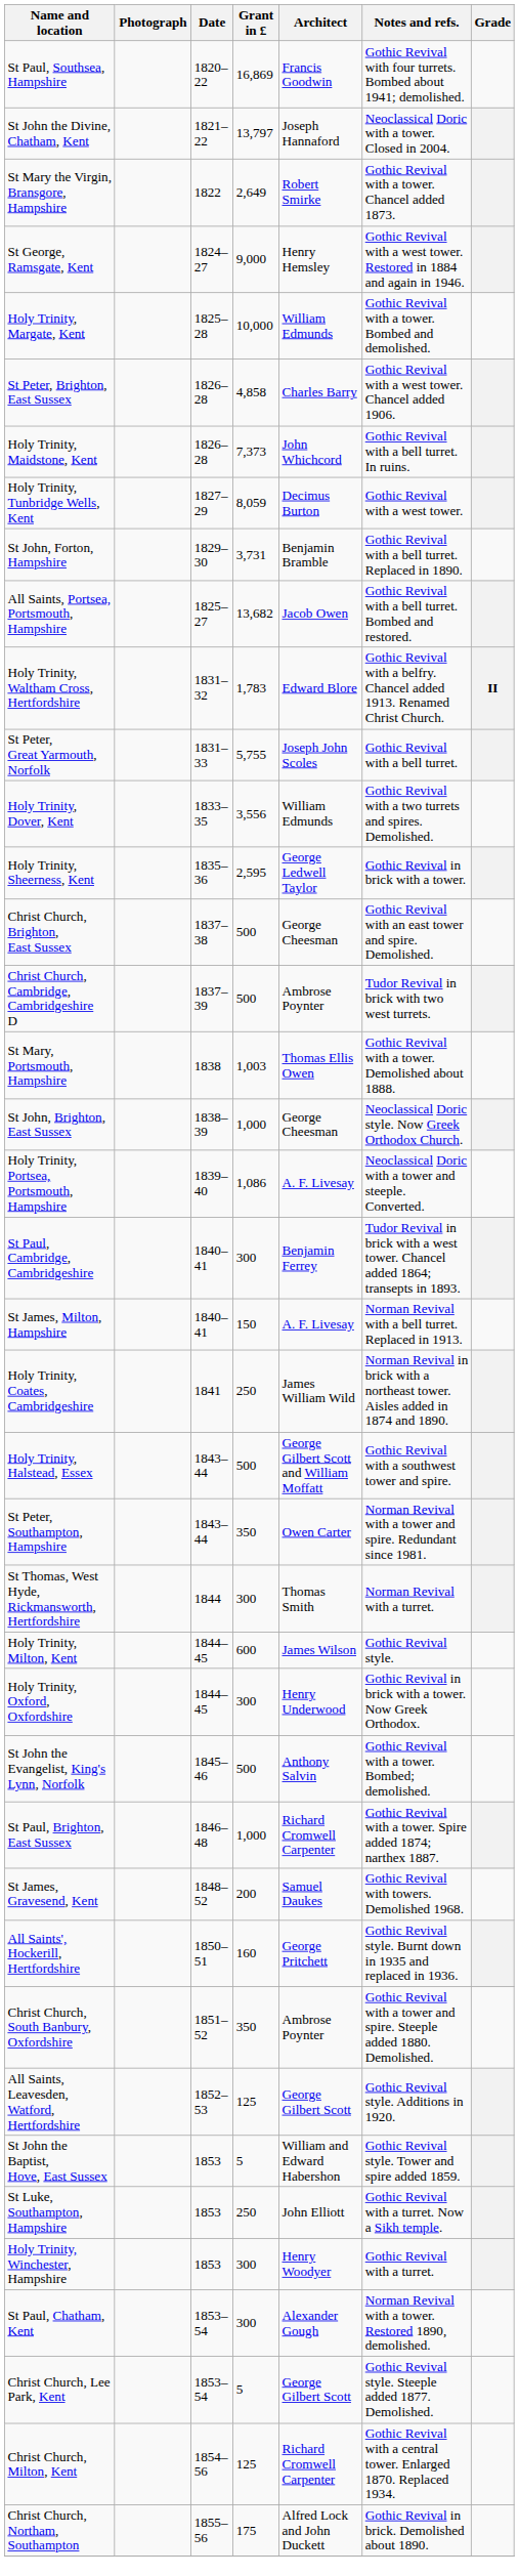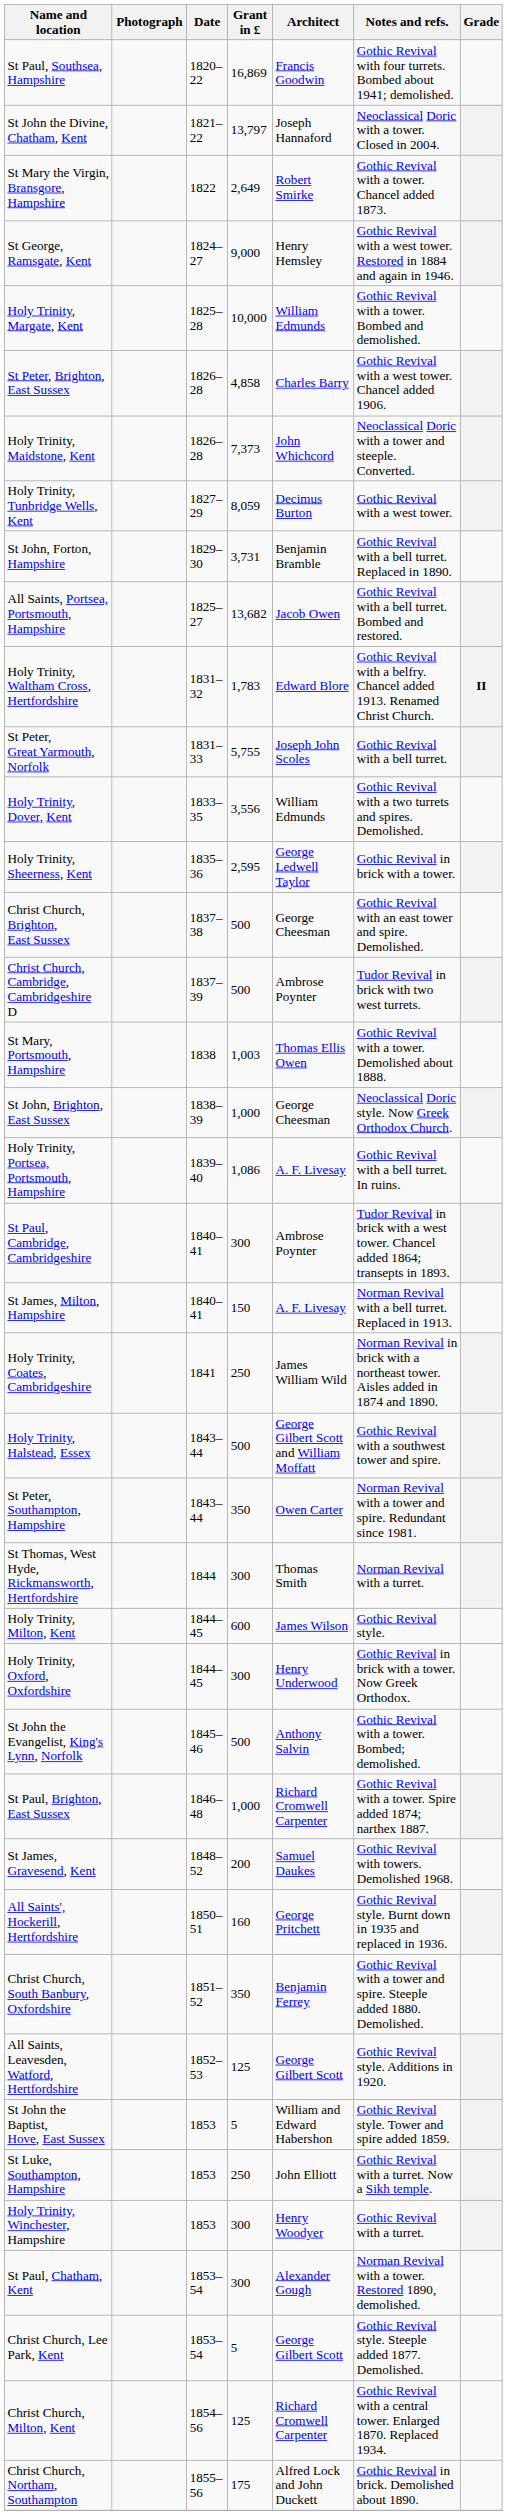Holy Trinity, Maidstone, Kent | Notes and refs.: Gothic Revival with a bell turret. In ruins. -> Neoclassical Doric with a tower and steeple. Converted.
Holy Trinity, Portsea, Portsmouth, Hampshire | Notes and refs.: Neoclassical Doric with a tower and steeple. Converted. -> Gothic Revival with a bell turret. In ruins.
St Paul, Cambridge, Cambridgeshire | Architect: Benjamin Ferrey -> Ambrose Poynter
Christ Church, South Banbury, Oxfordshire | Architect: Ambrose Poynter -> Benjamin Ferrey
